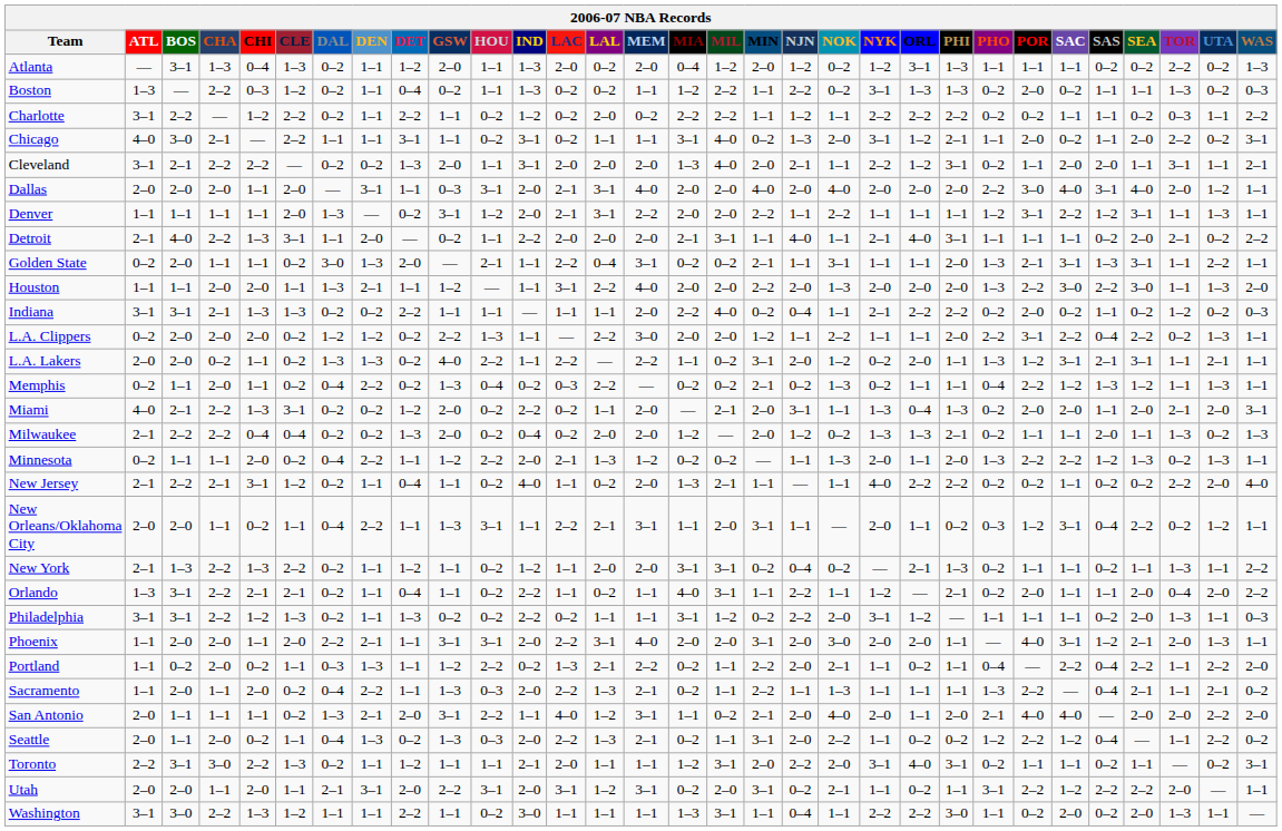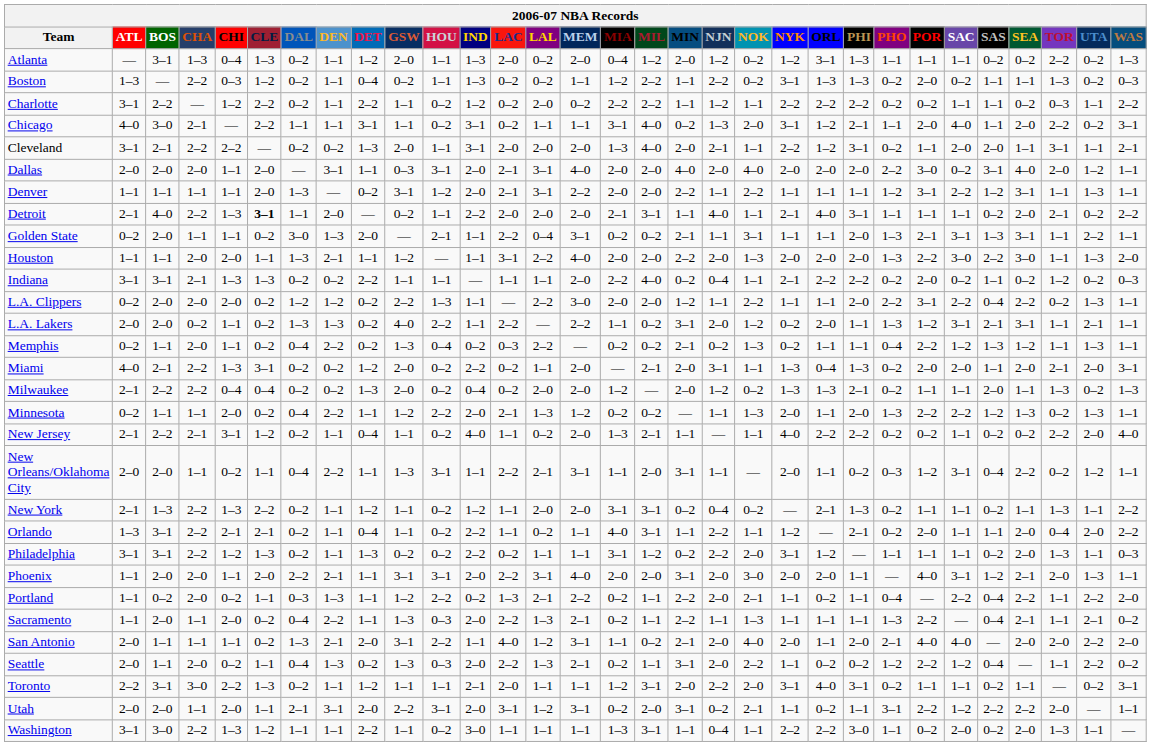Chicago | SAC: 0–2 -> 4–0
Dallas | SAC: 4–0 -> 0–2
Detroit | CLE: normal -> bold
